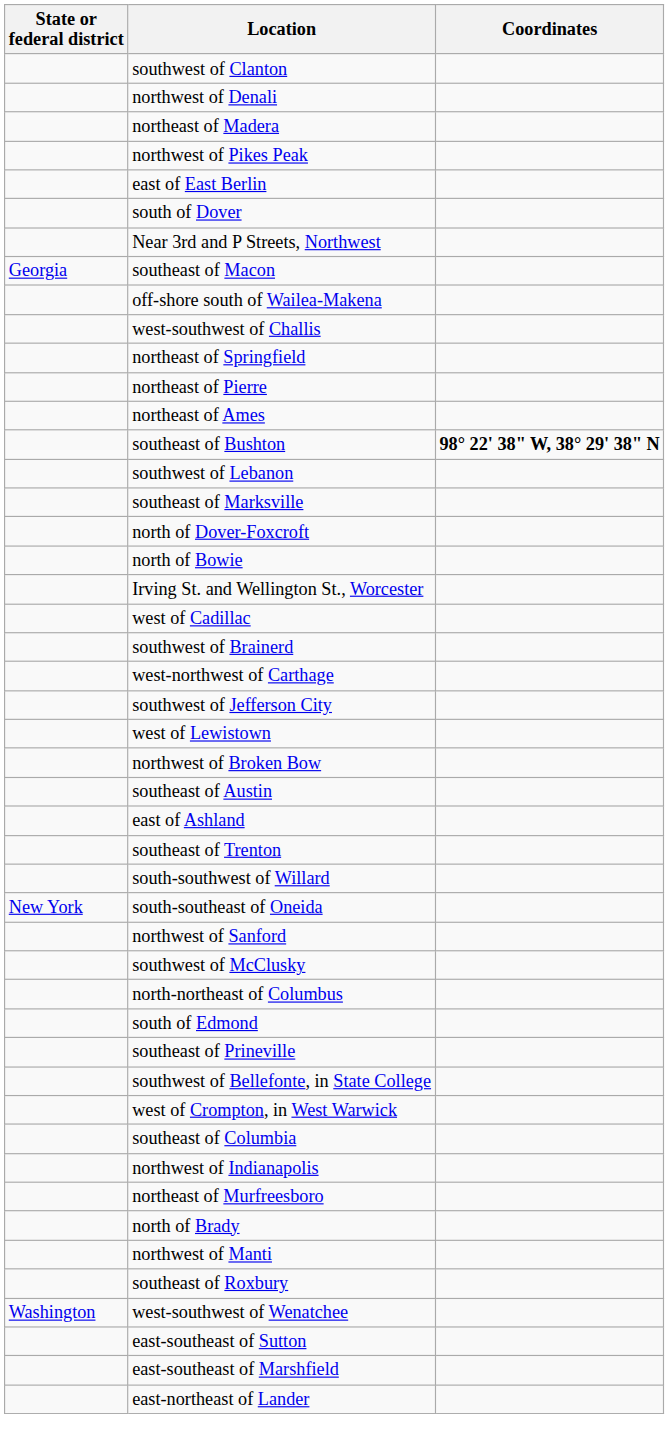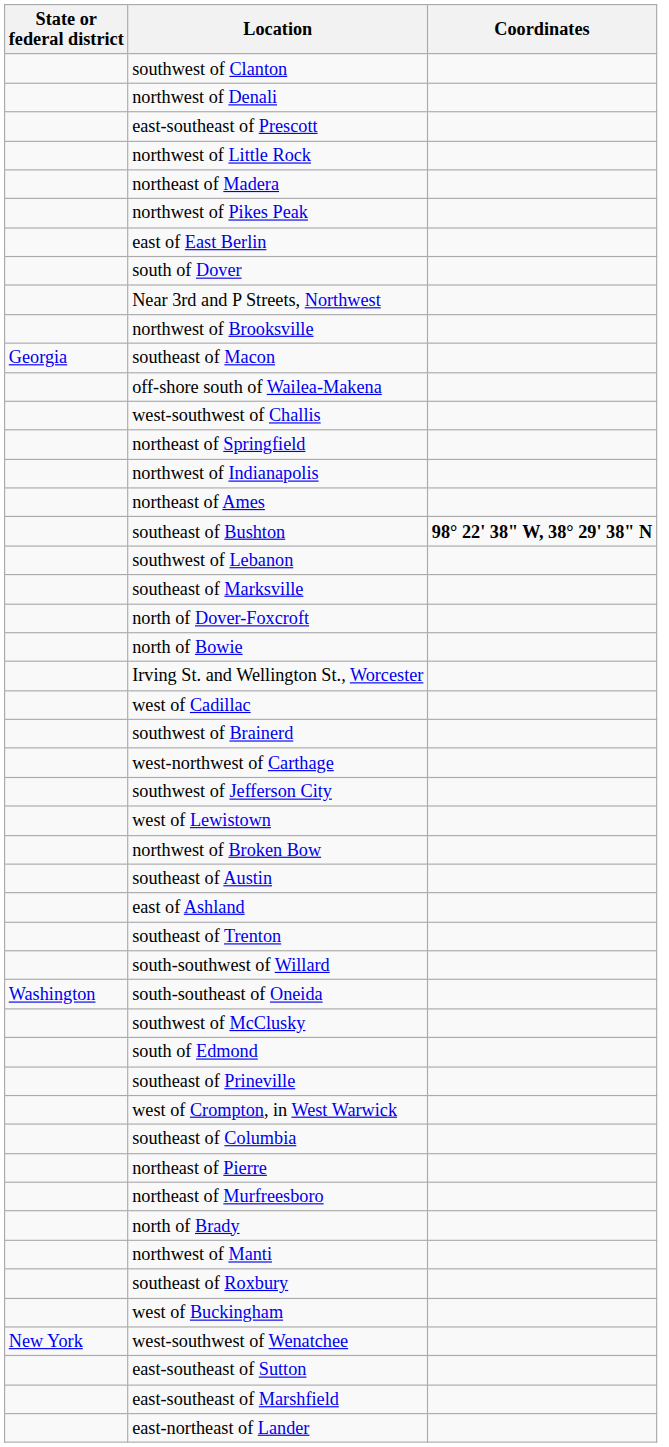+ row: east-southeast of Prescott
+ row: northwest of Little Rock
+ row: northwest of Brooksville
rows swapped: northwest of Indianapolis <-> northeast of Pierre
south-southeast of Oneida | State or federal district: New York -> Washington
- row: northwest of Sanford
- row: north-northeast of Columbus
- row: southwest of Bellefonte, in State College
+ row: west of Buckingham
west-southwest of Wenatchee | State or federal district: Washington -> New York
